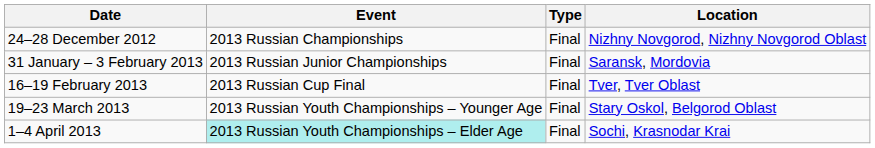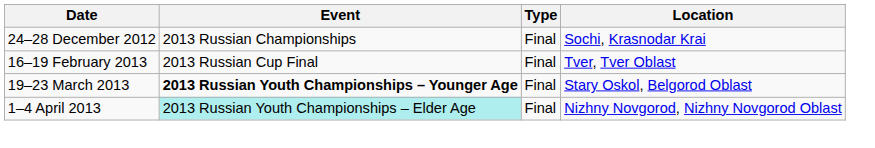24–28 December 2012 | Location: Nizhny Novgorod, Nizhny Novgorod Oblast -> Sochi, Krasnodar Krai
- row: 31 January – 3 February 2013 | 2013 Russian Junior Championships | Final | Saransk, Mordovia
19–23 March 2013 | Event: normal -> bold
1–4 April 2013 | Location: Sochi, Krasnodar Krai -> Nizhny Novgorod, Nizhny Novgorod Oblast
